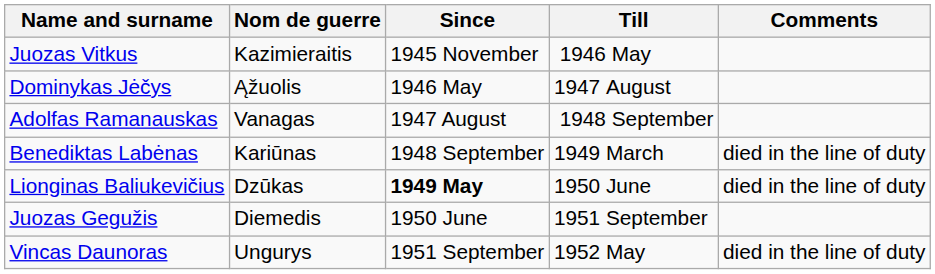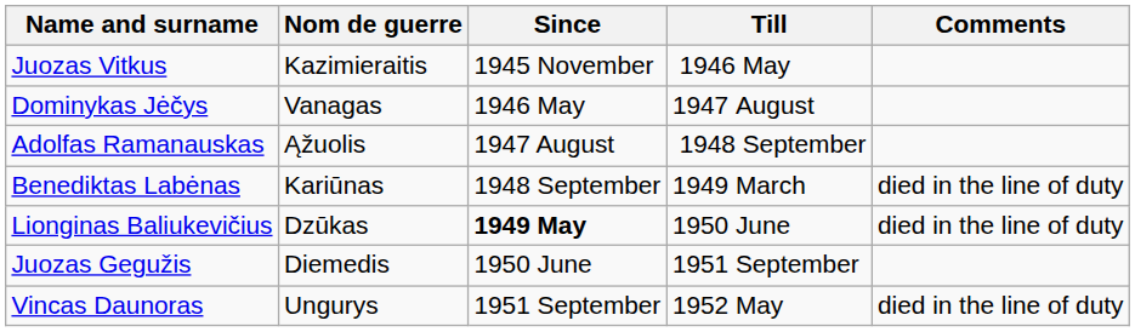Dominykas Jėčys | Nom de guerre: Ąžuolis -> Vanagas
Adolfas Ramanauskas | Nom de guerre: Vanagas -> Ąžuolis
